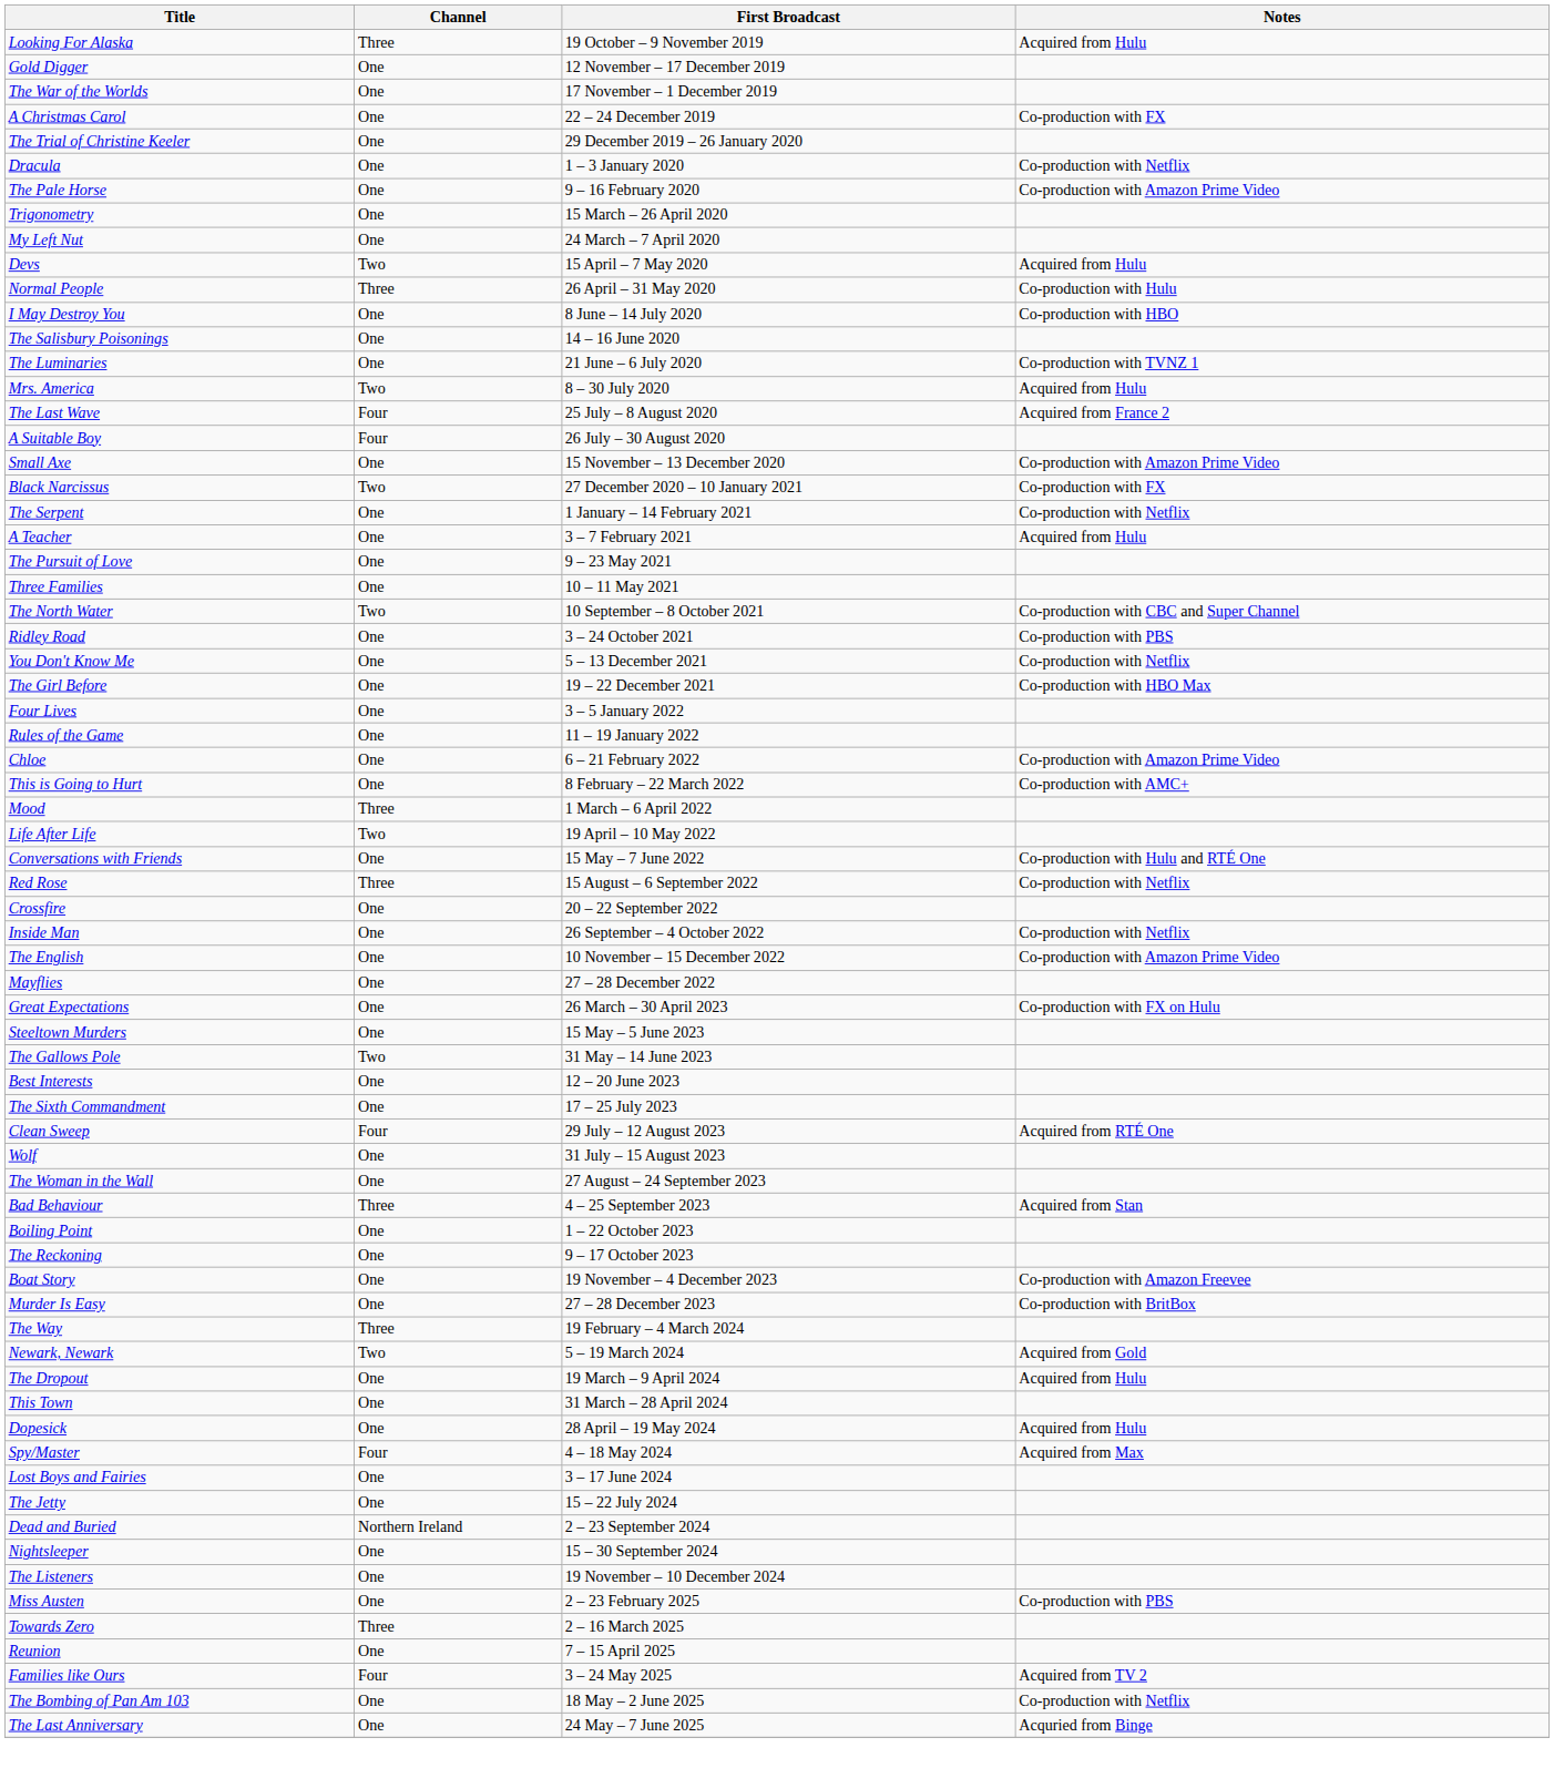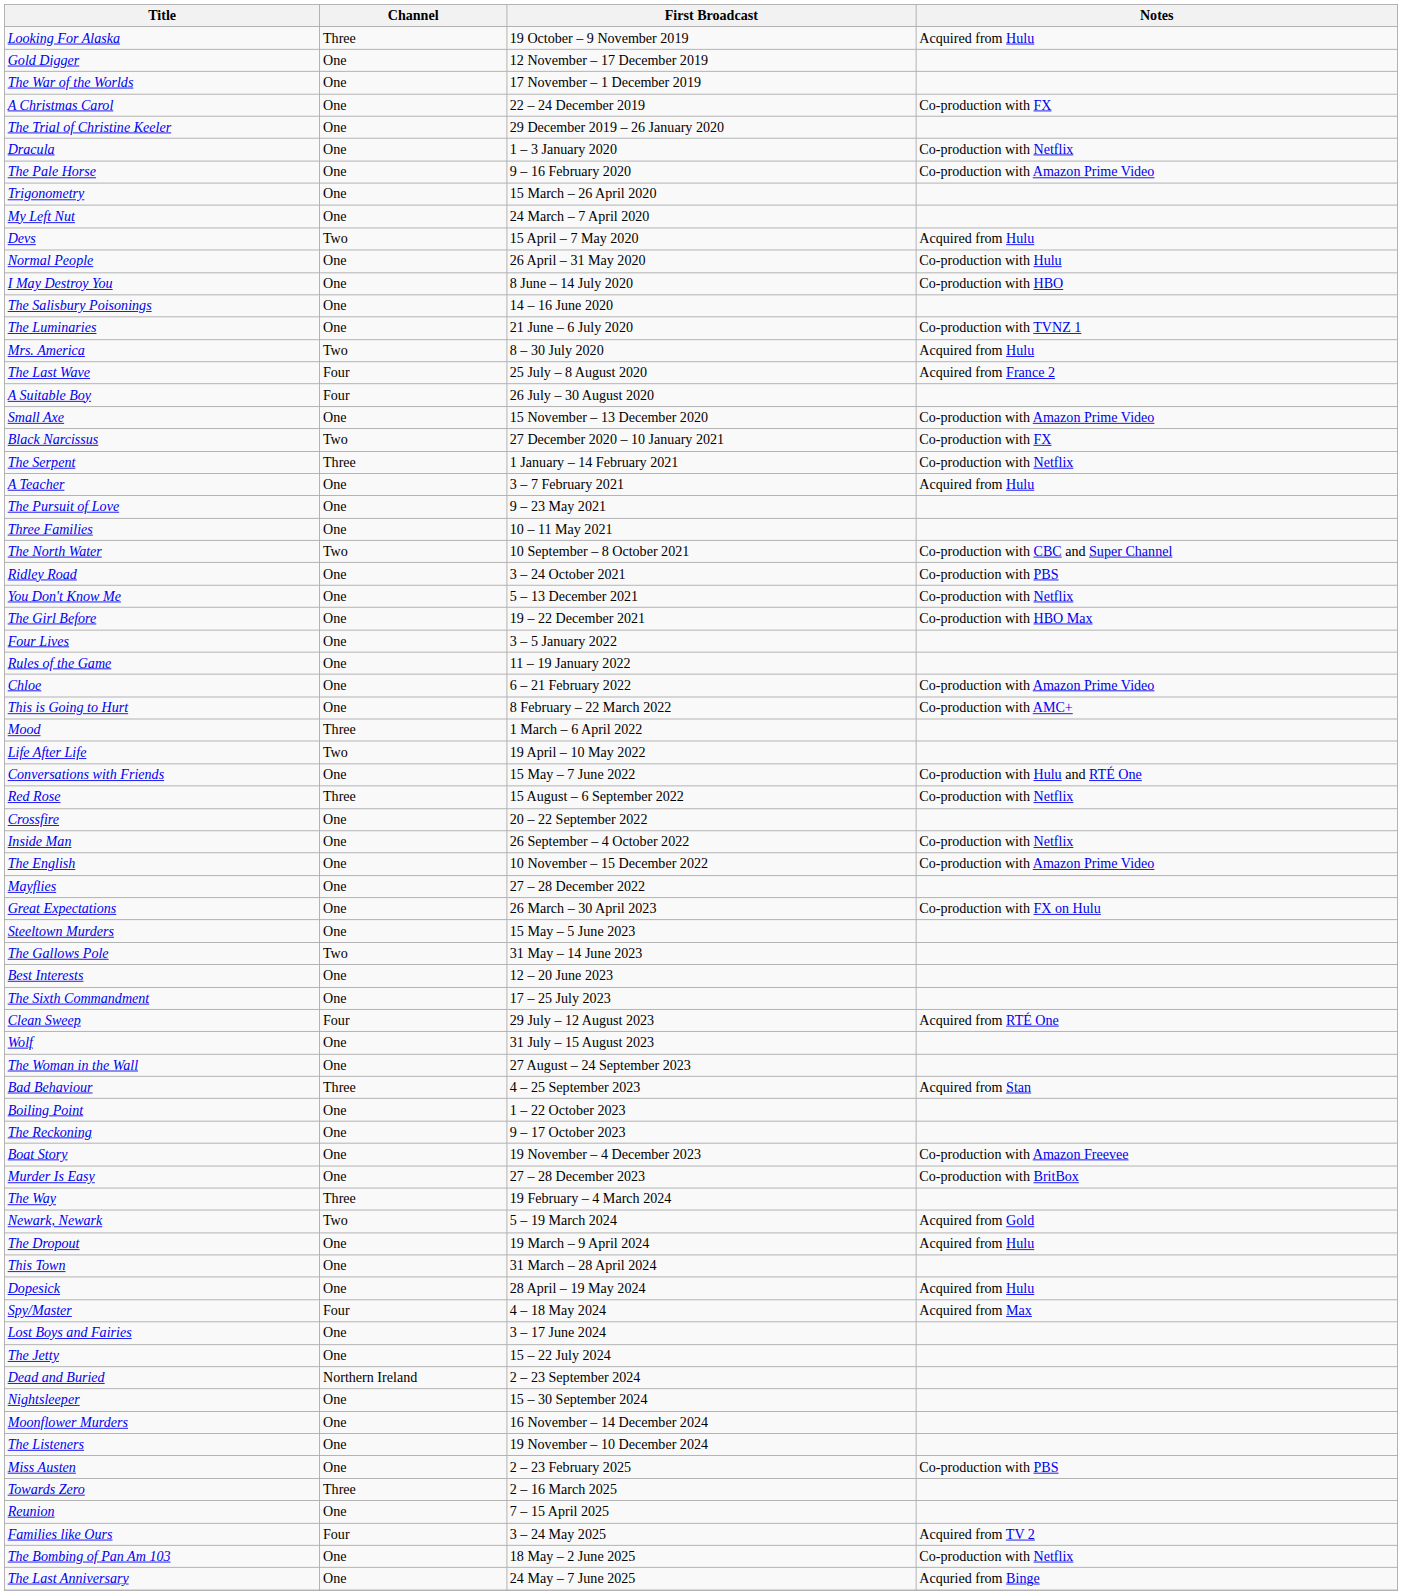Normal People | Channel: Three -> One
The Serpent | Channel: One -> Three
+ row: Moonflower Murders | One | 16 November – 14 December 2024
